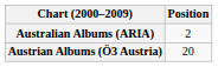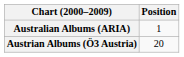Australian Albums (ARIA) | Position: 2 -> 1
